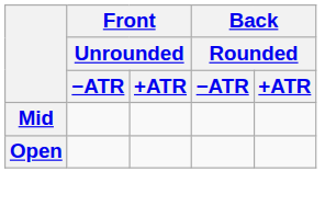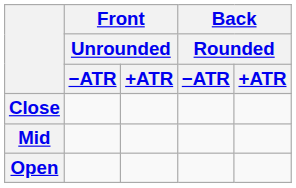+ row: Close
